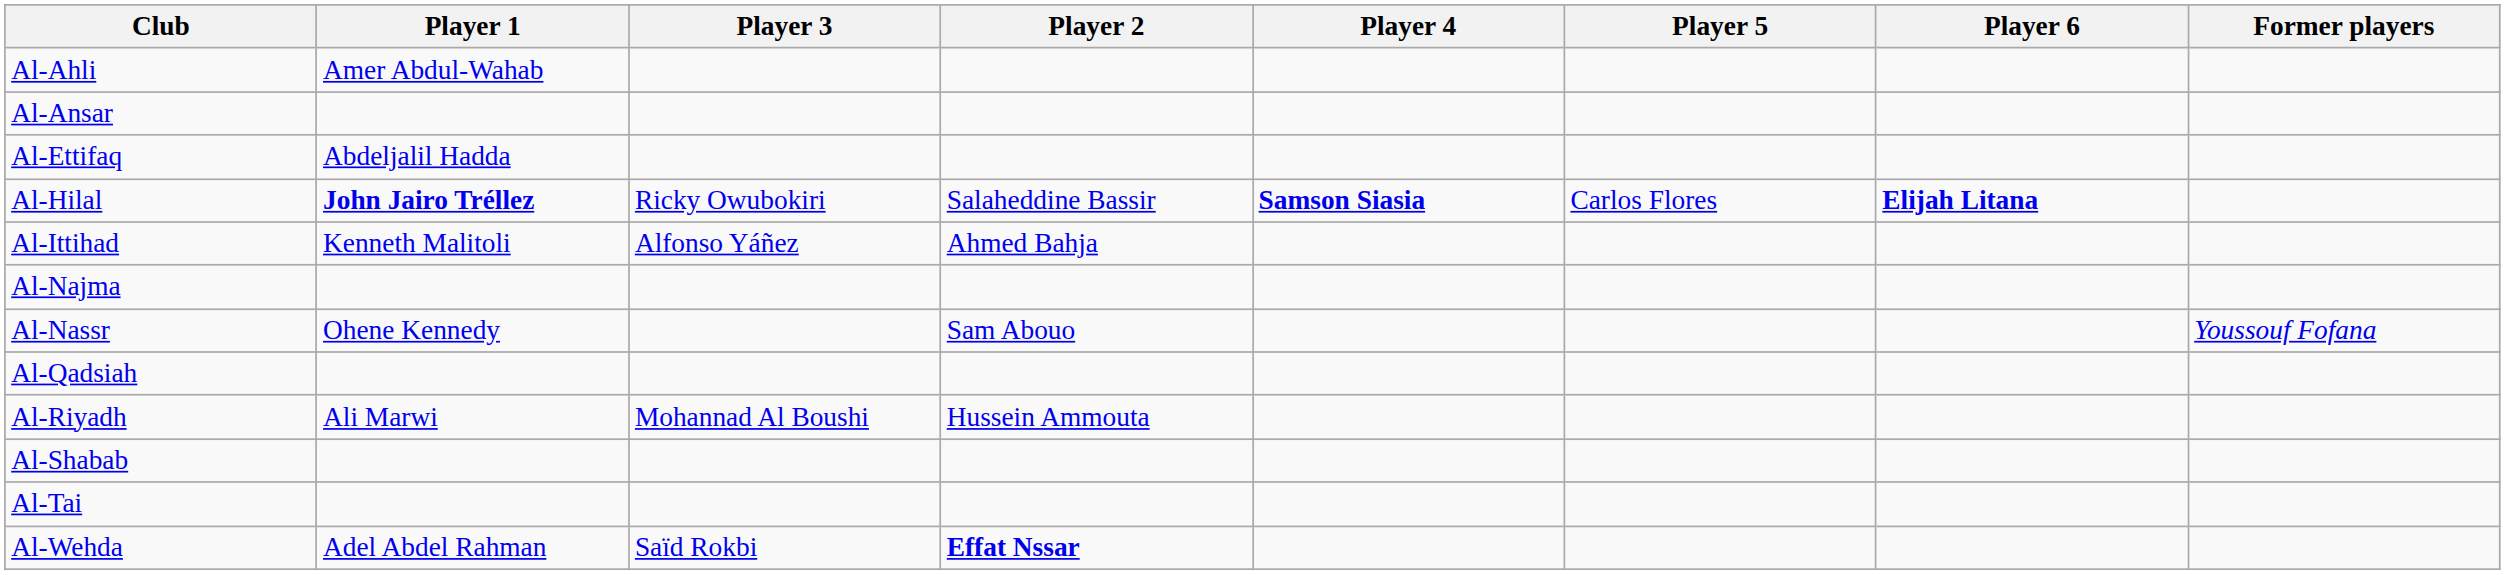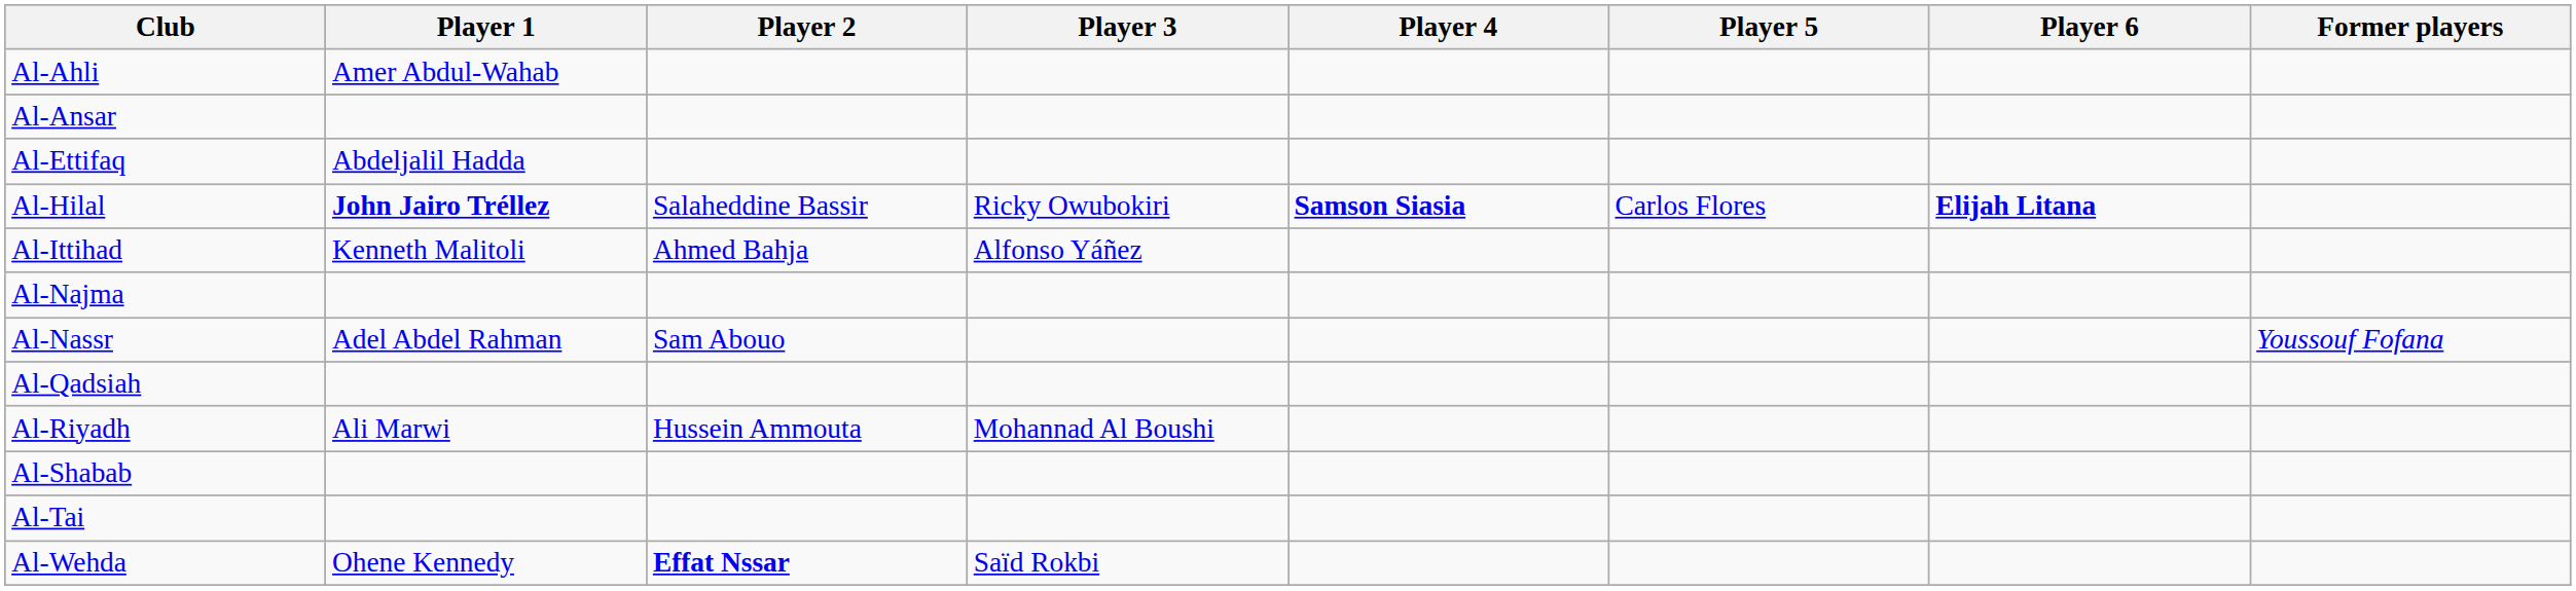columns swapped: Player 2 <-> Player 3
Al-Nassr | Player 1: Ohene Kennedy -> Adel Abdel Rahman
Al-Wehda | Player 1: Adel Abdel Rahman -> Ohene Kennedy
